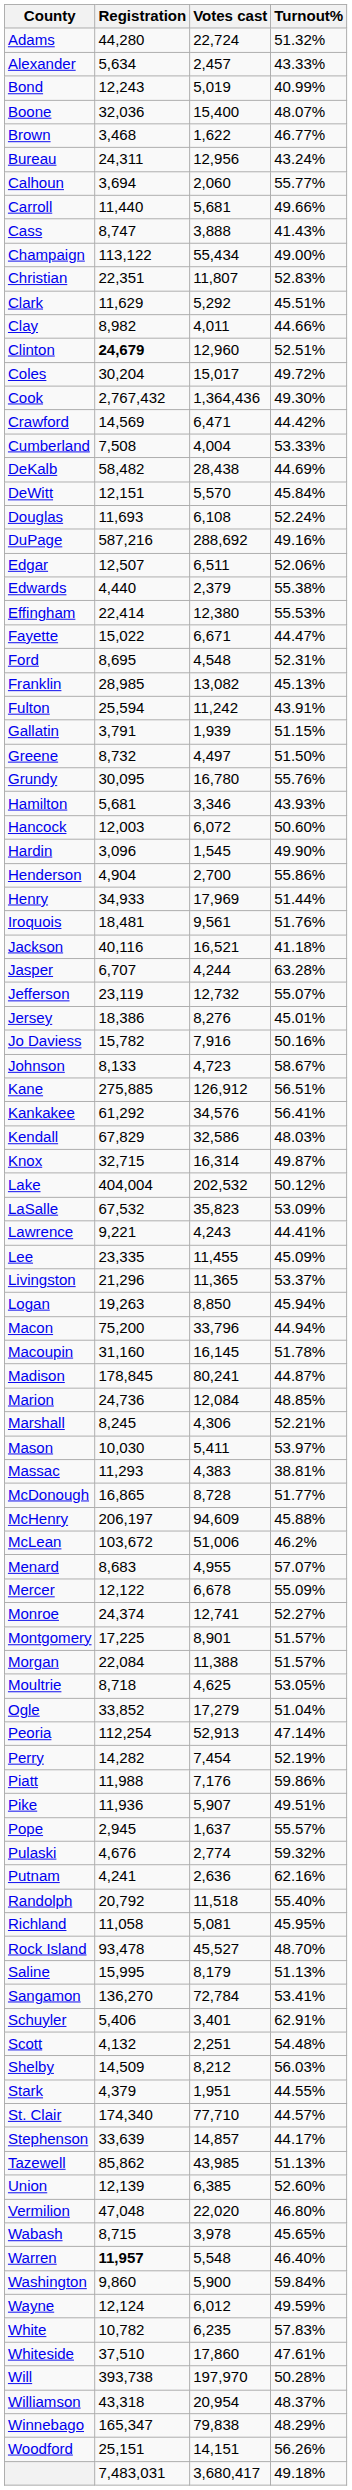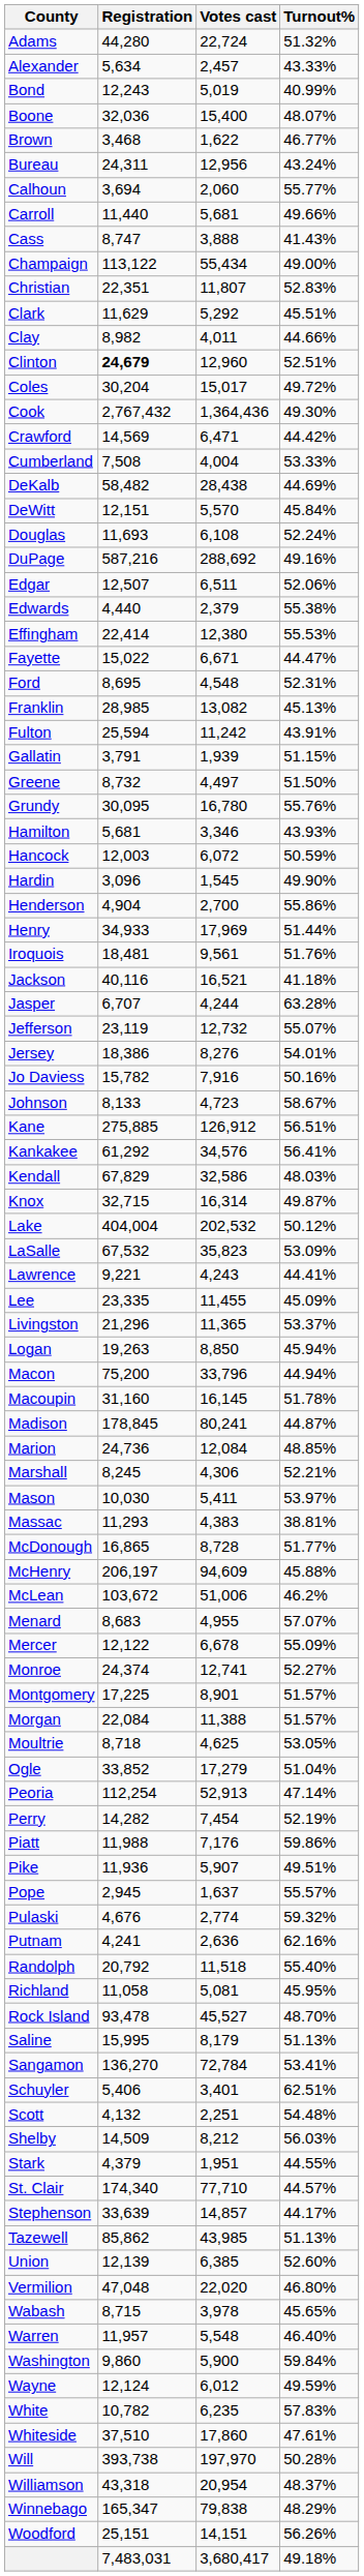Hancock | Turnout%: 50.60% -> 50.59%
Jersey | Turnout%: 45.01% -> 54.01%
Schuyler | Turnout%: 62.91% -> 62.51%
Warren | Registration: bold -> normal
